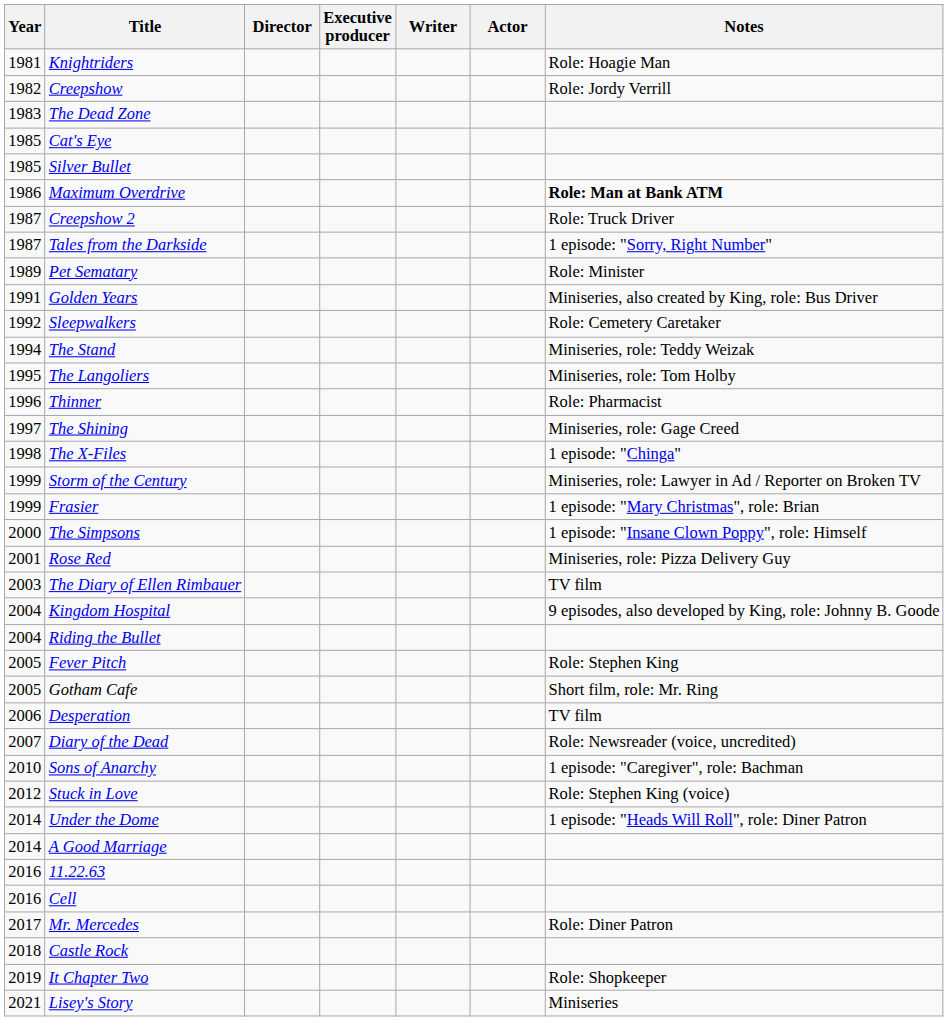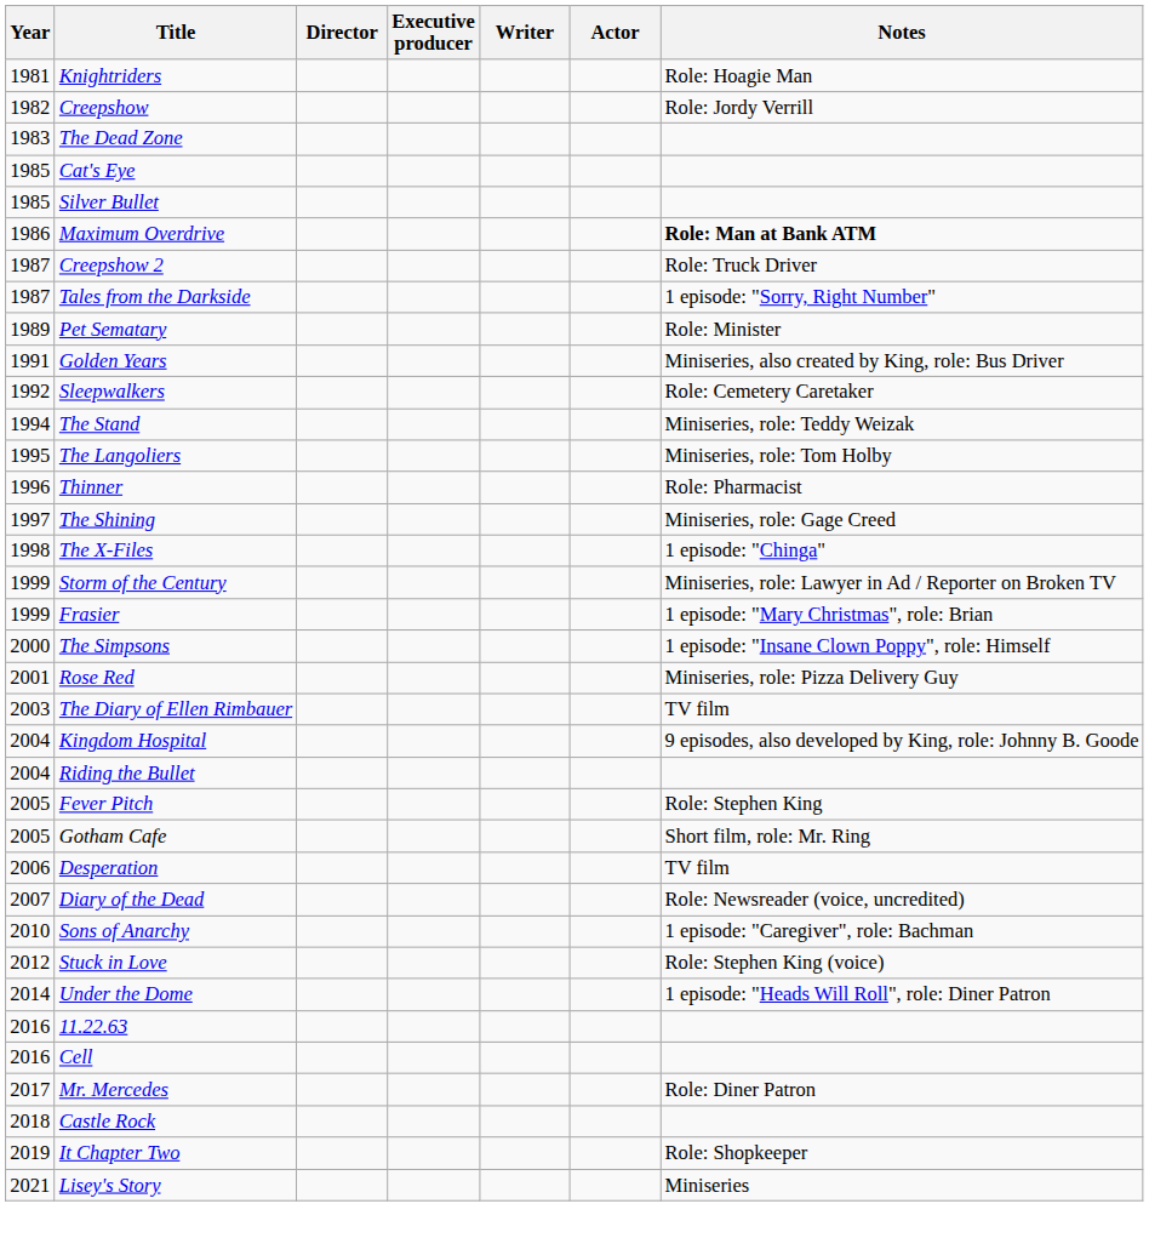- row: 2014 | A Good Marriage
